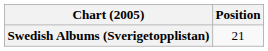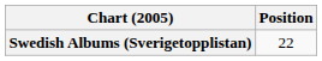Swedish Albums (Sverigetopplistan) | Position: 21 -> 22
